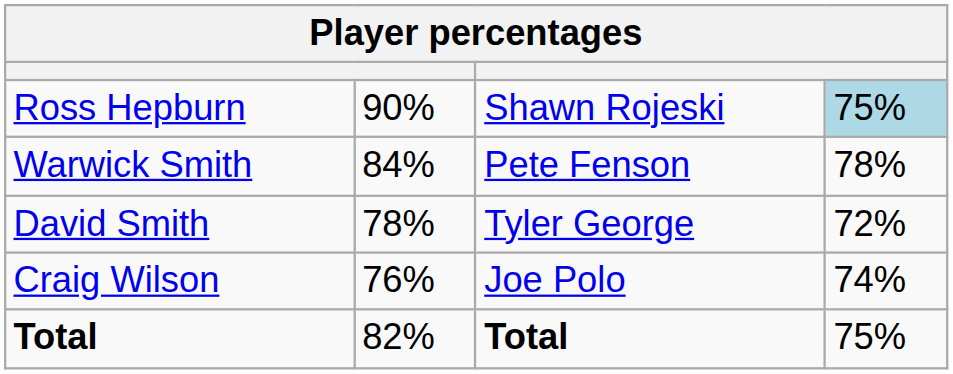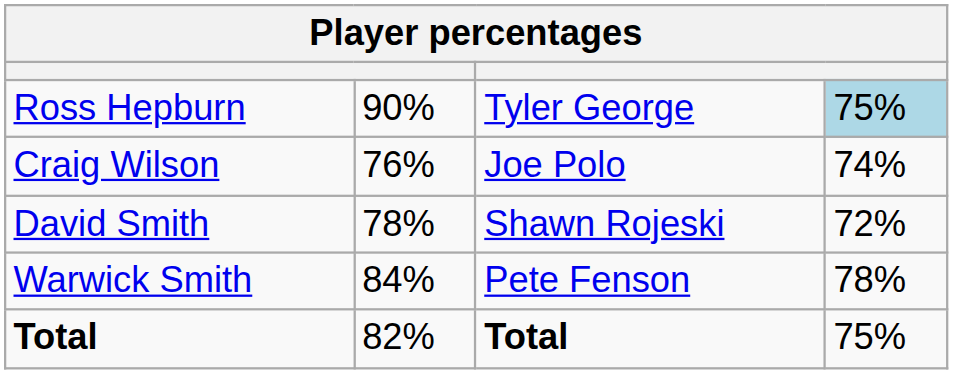Ross Hepburn | column 3: Shawn Rojeski -> Tyler George
rows swapped: Craig Wilson <-> Warwick Smith
David Smith | column 3: Tyler George -> Shawn Rojeski
